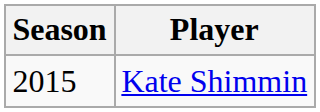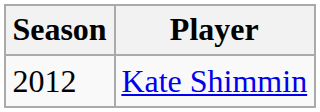Kate Shimmin | Season: 2015 -> 2012
